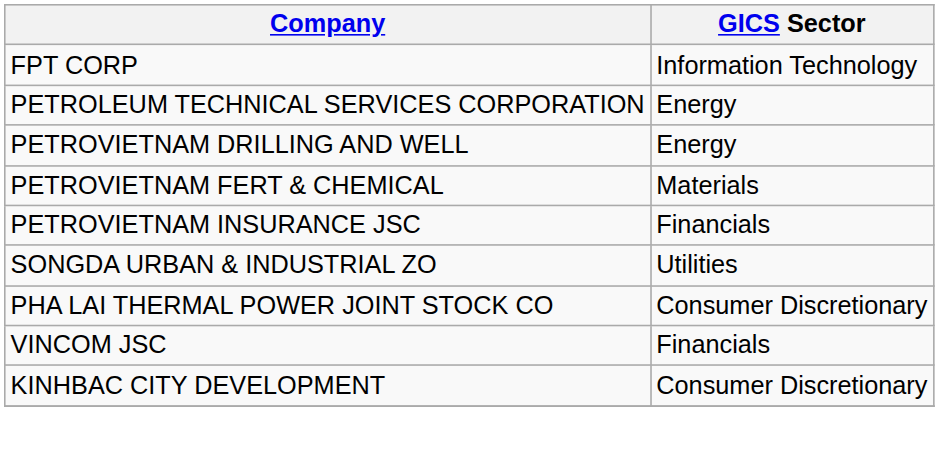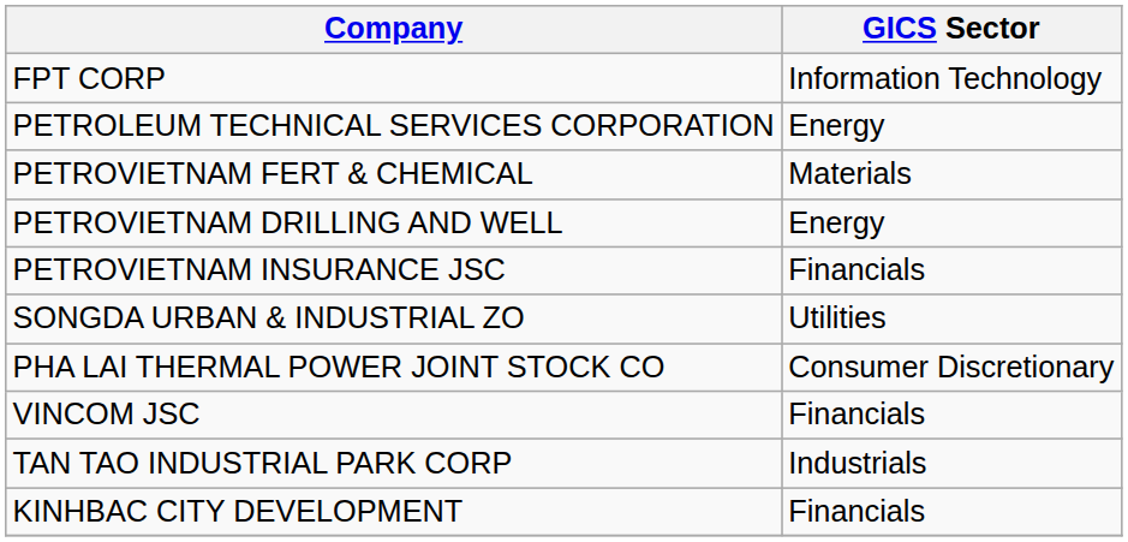rows swapped: PETROVIETNAM DRILLING AND WELL <-> PETROVIETNAM FERT & CHEMICAL
+ row: TAN TAO INDUSTRIAL PARK CORP | Industrials
KINHBAC CITY DEVELOPMENT | GICS Sector: Consumer Discretionary -> Financials
